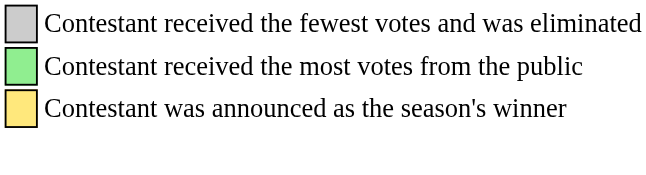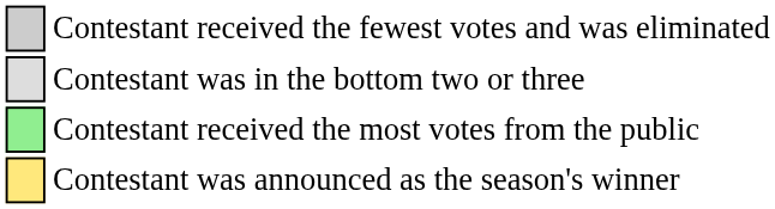+ row: Contestant was in the bottom two or three
